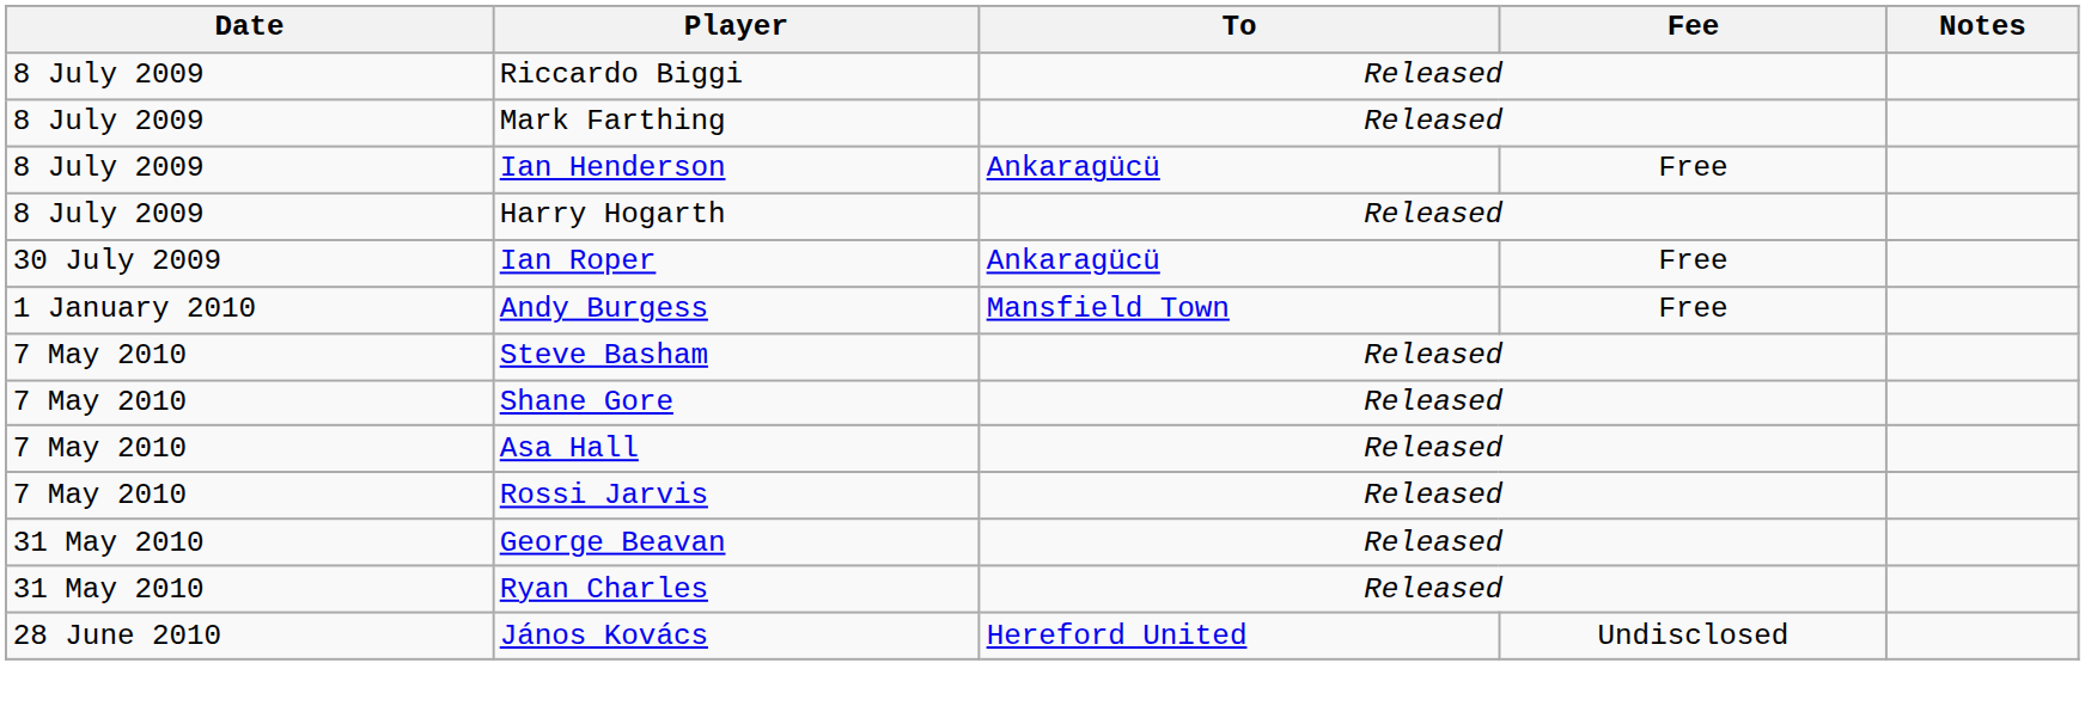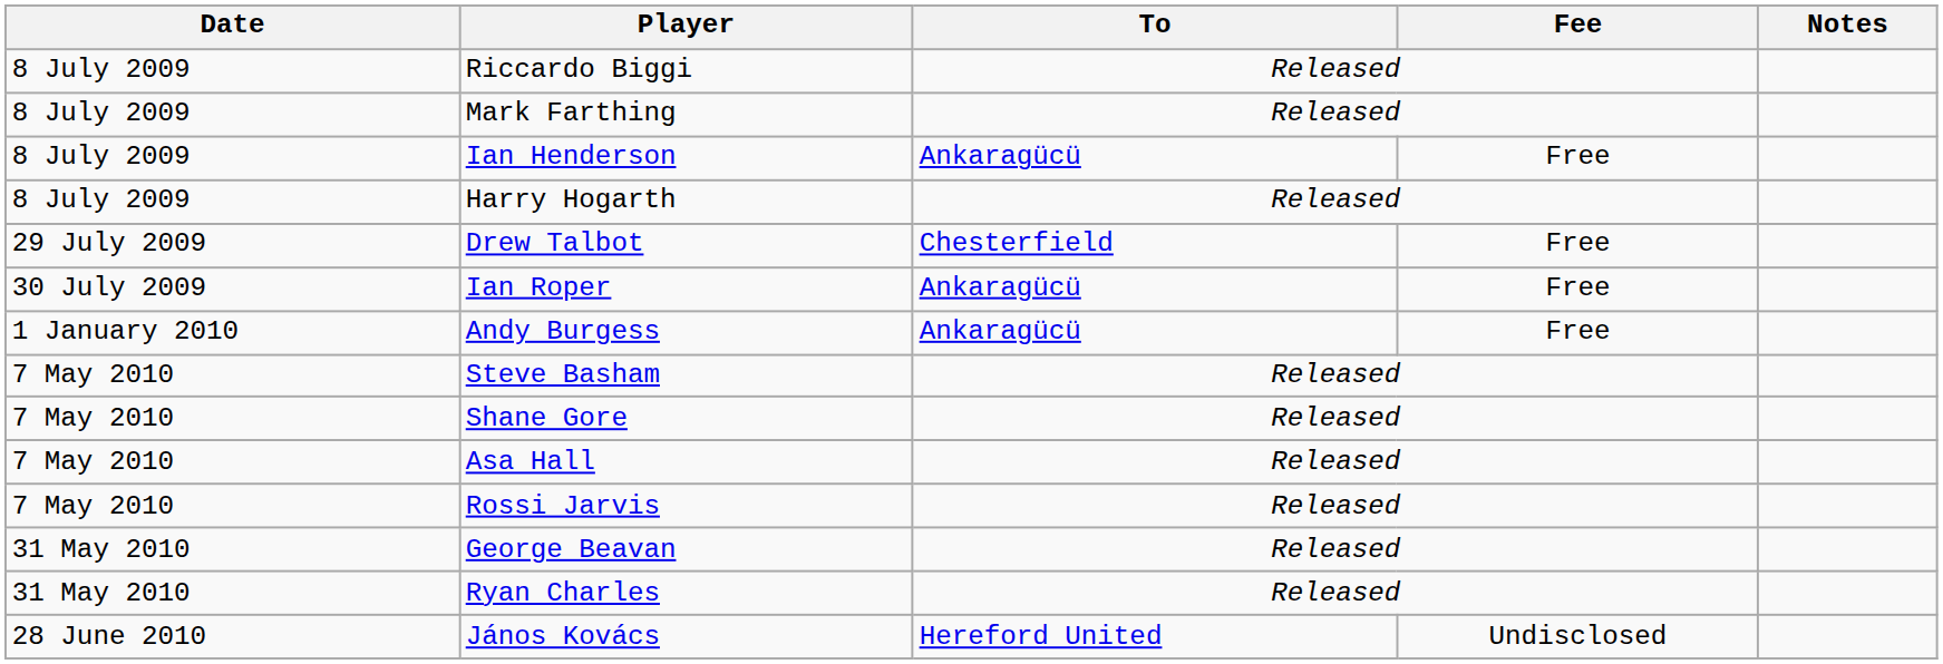+ row: 29 July 2009 | Drew Talbot | Chesterfield | Free
Andy Burgess | To: Mansfield Town -> Ankaragücü
